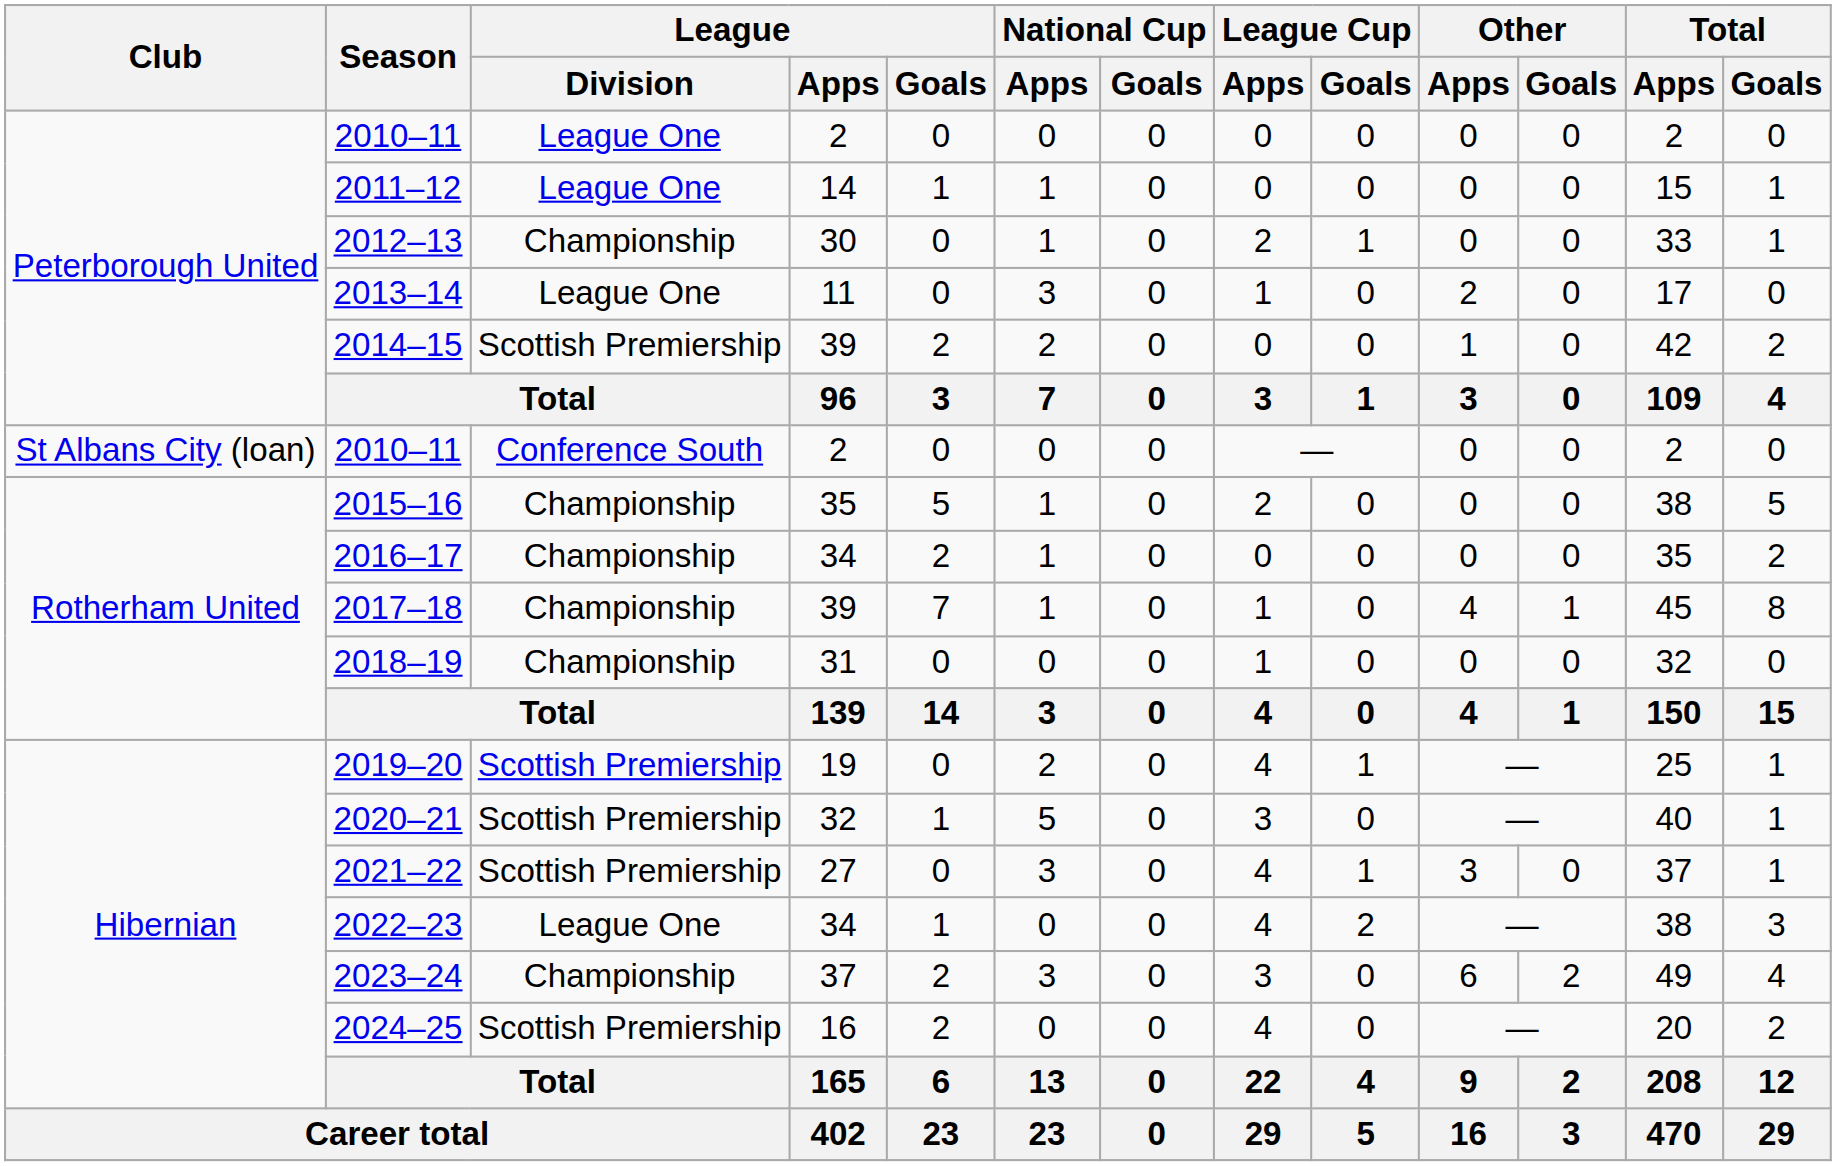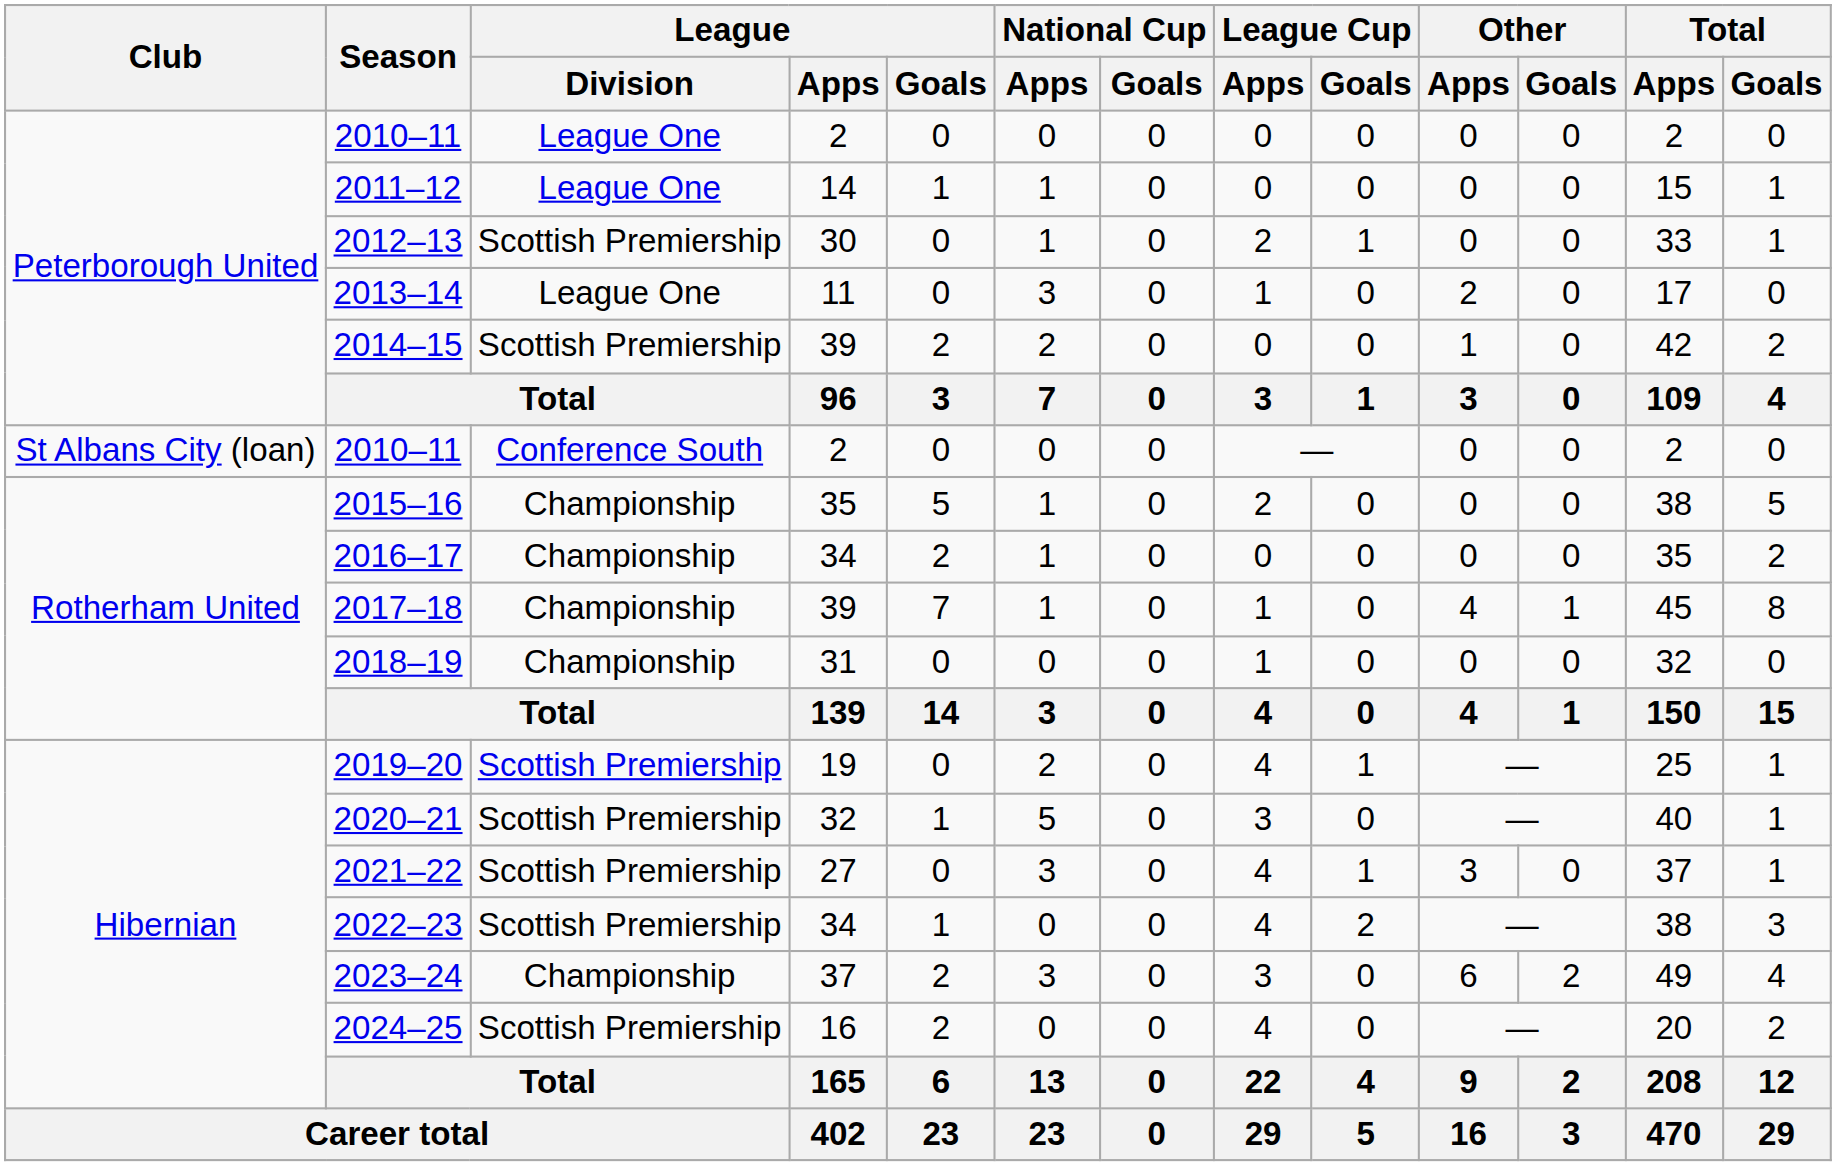2012–13 | League / Division: Championship -> Scottish Premiership
2022–23 | League / Division: League One -> Scottish Premiership
